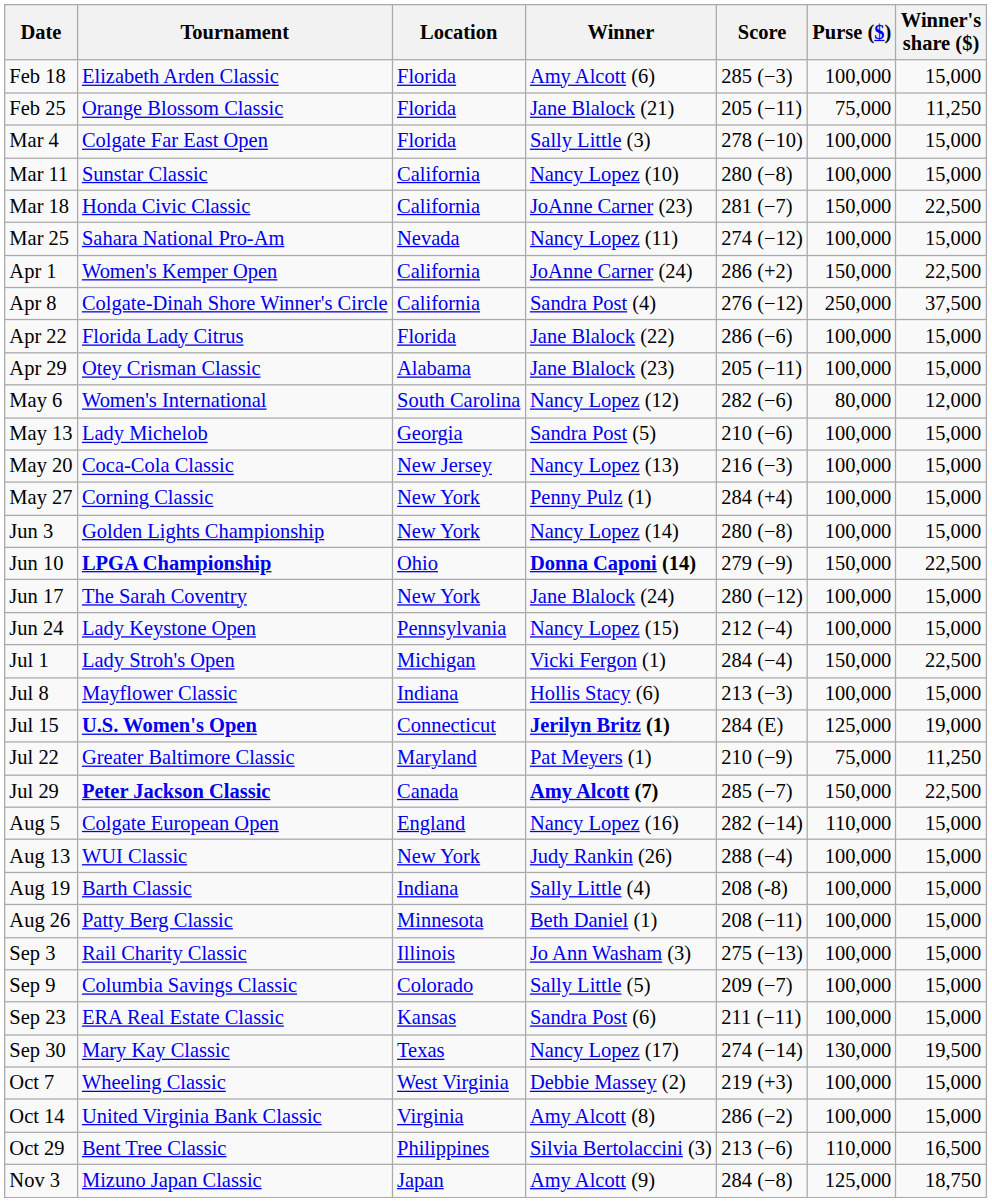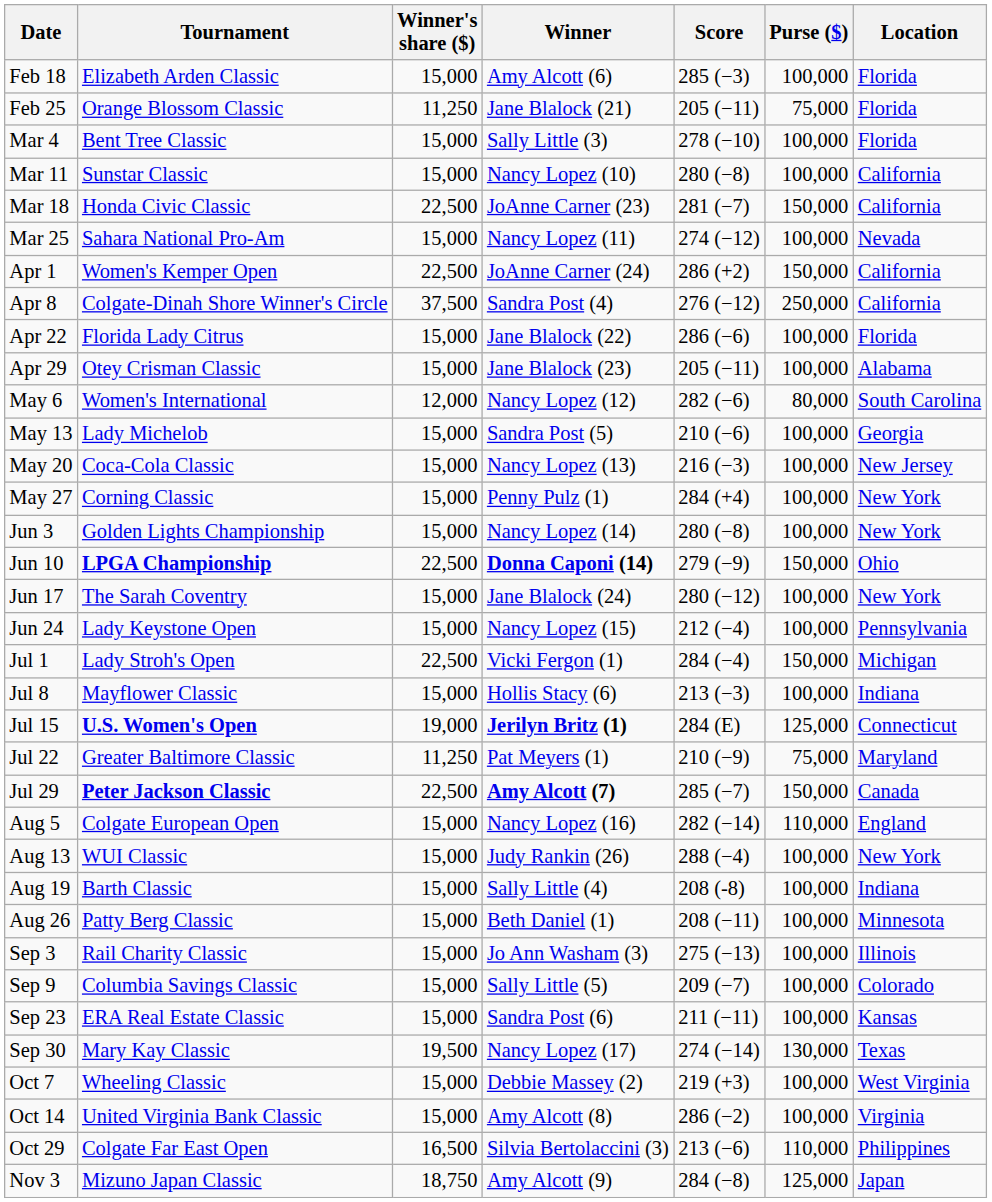columns swapped: Location <-> Winner's share ($)
Mar 4 | Tournament: Colgate Far East Open -> Bent Tree Classic
Oct 29 | Tournament: Bent Tree Classic -> Colgate Far East Open
